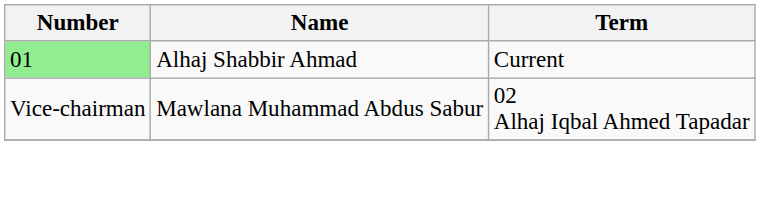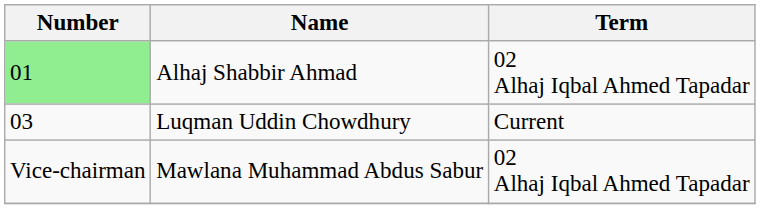Alhaj Shabbir Ahmad | Term: Current -> 02 Alhaj Iqbal Ahmed Tapadar
+ row: 03 | Luqman Uddin Chowdhury | Current
